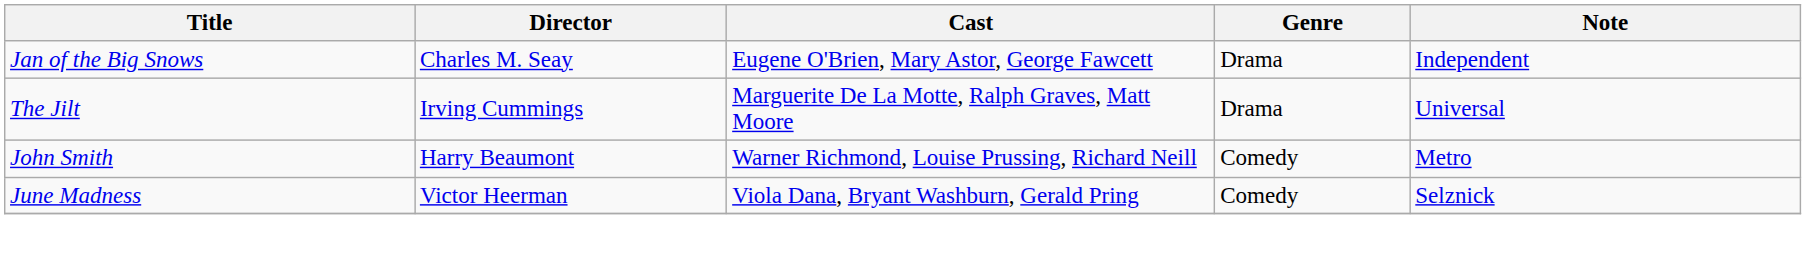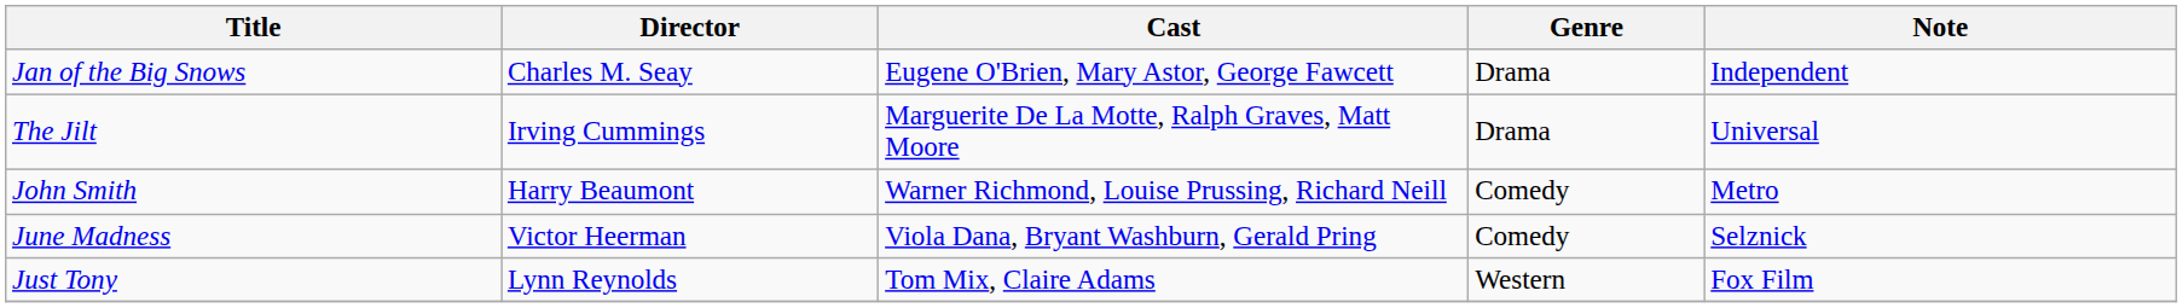+ row: Just Tony | Lynn Reynolds | Tom Mix, Claire Adams | Western | Fox Film
